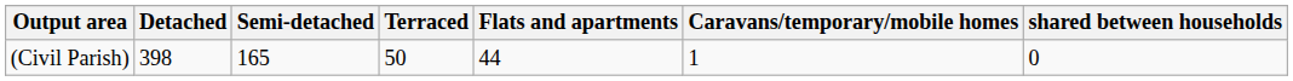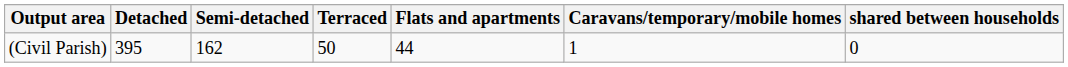(Civil Parish) | Detached: 398 -> 395
(Civil Parish) | Semi-detached: 165 -> 162
